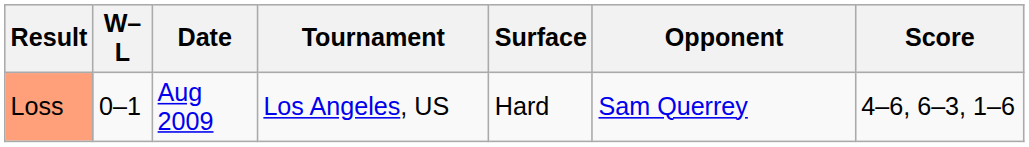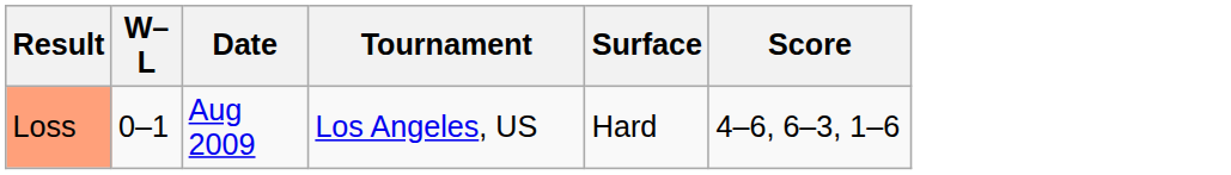- column: Opponent | Sam Querrey
